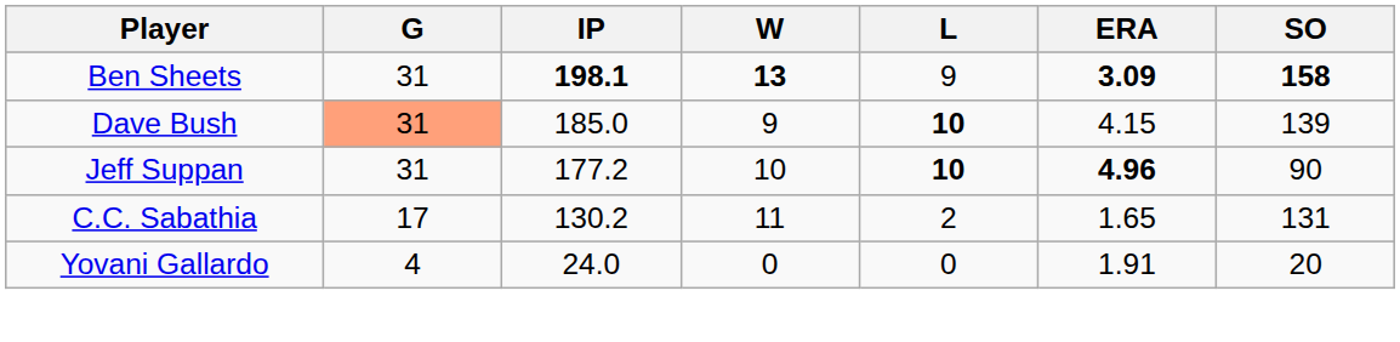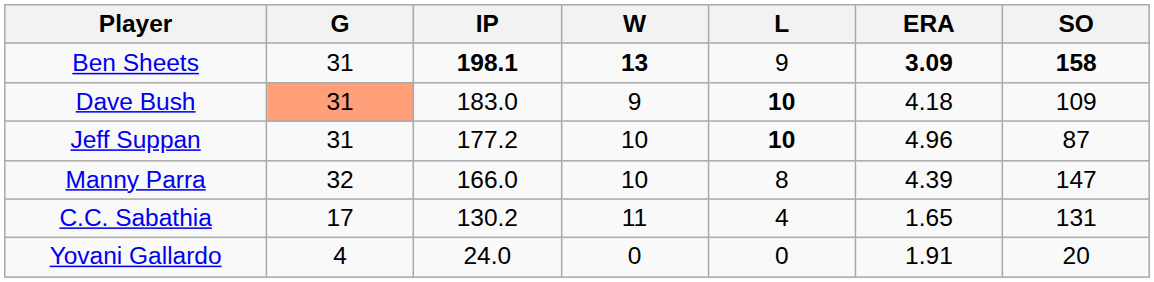Dave Bush | IP: 185.0 -> 183.0
Dave Bush | ERA: 4.15 -> 4.18
Dave Bush | SO: 139 -> 109
Jeff Suppan | ERA: bold -> normal
Jeff Suppan | SO: 90 -> 87
+ row: Manny Parra | 32 | 166.0 | 10 | 8 | 4.39 | 147
C.C. Sabathia | L: 2 -> 4
